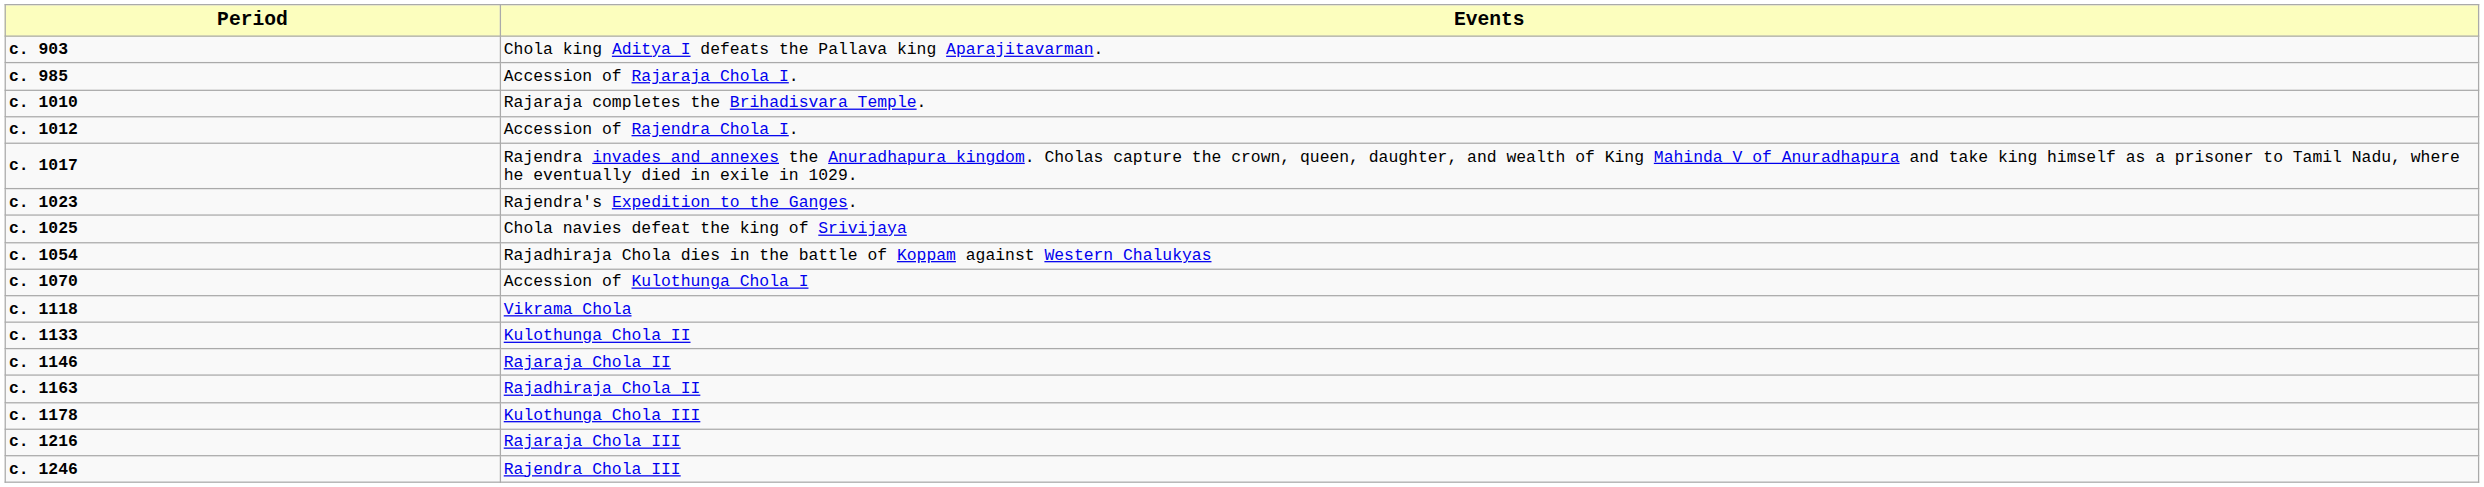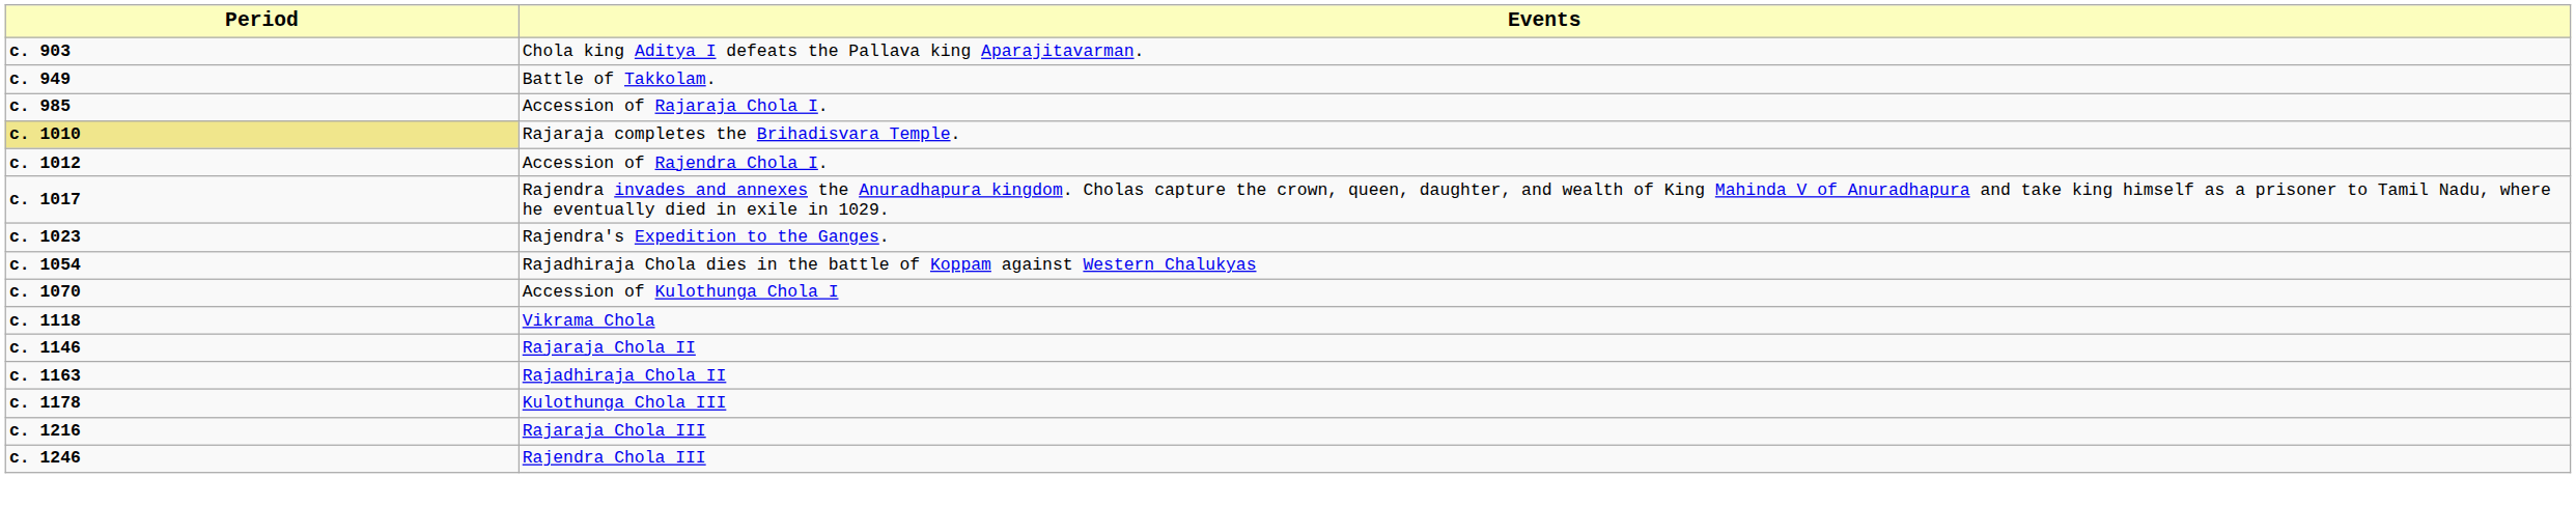+ row: c. 949 | Battle of Takkolam.
Rajaraja completes the Brihadisvara Temple. | Period: no background -> khaki background
- row: c. 1025 | Chola navies defeat the king of Srivijaya
- row: c. 1133 | Kulothunga Chola II
